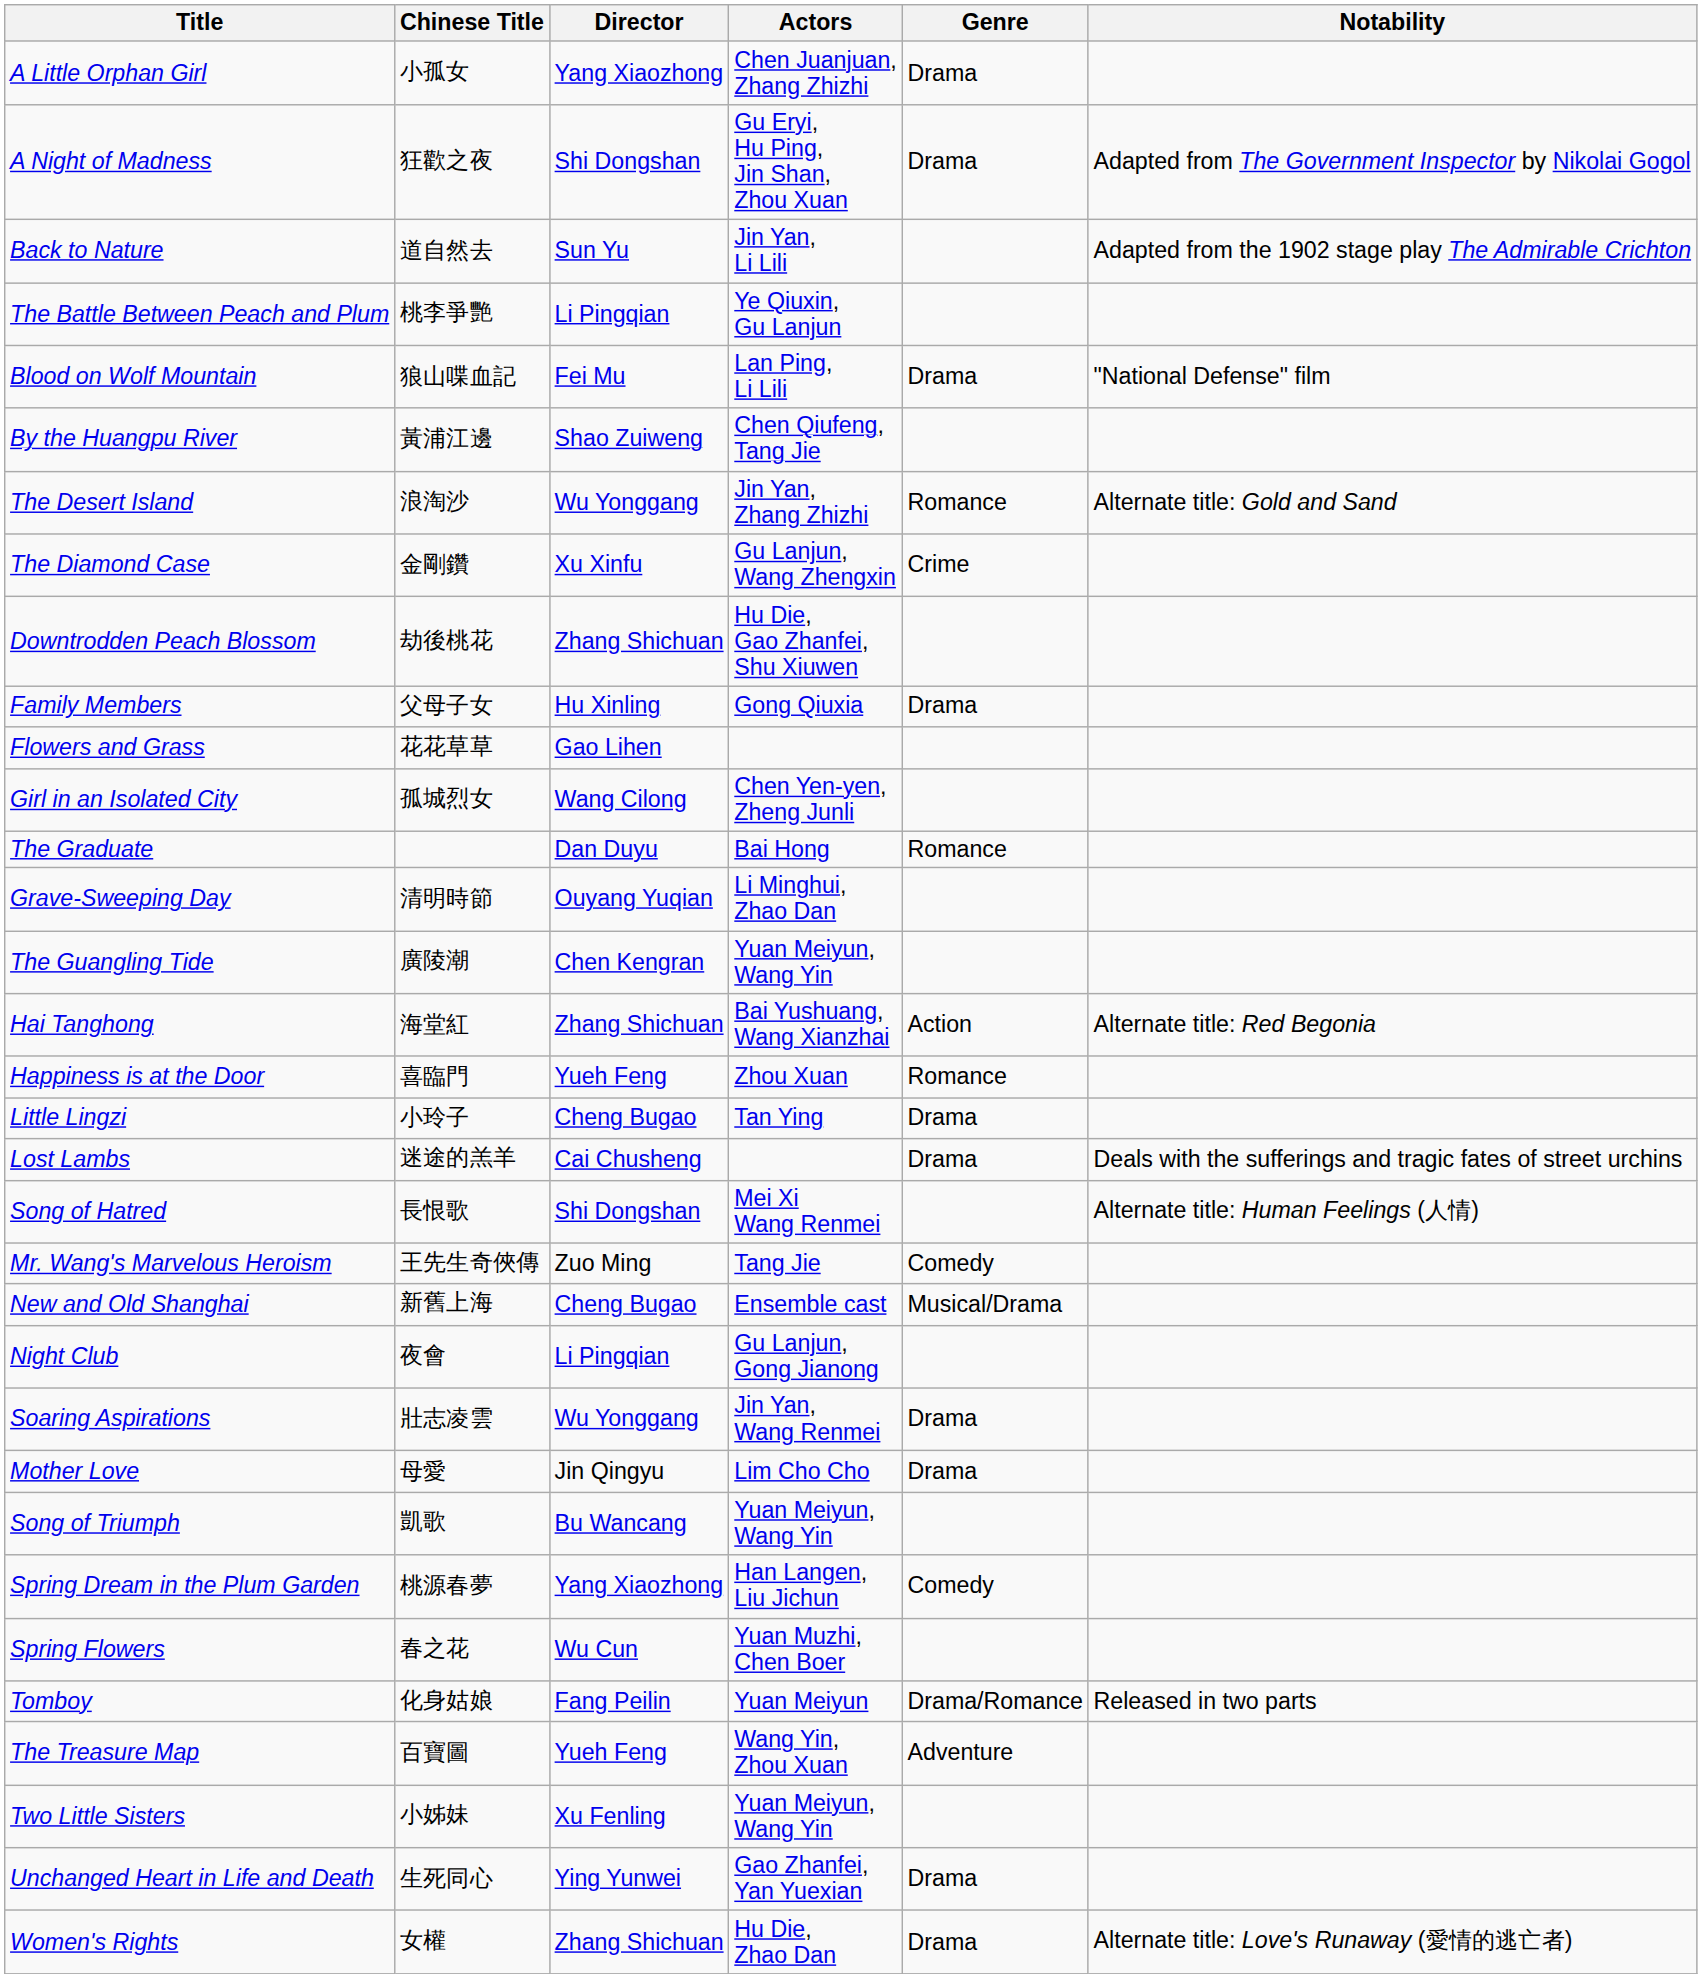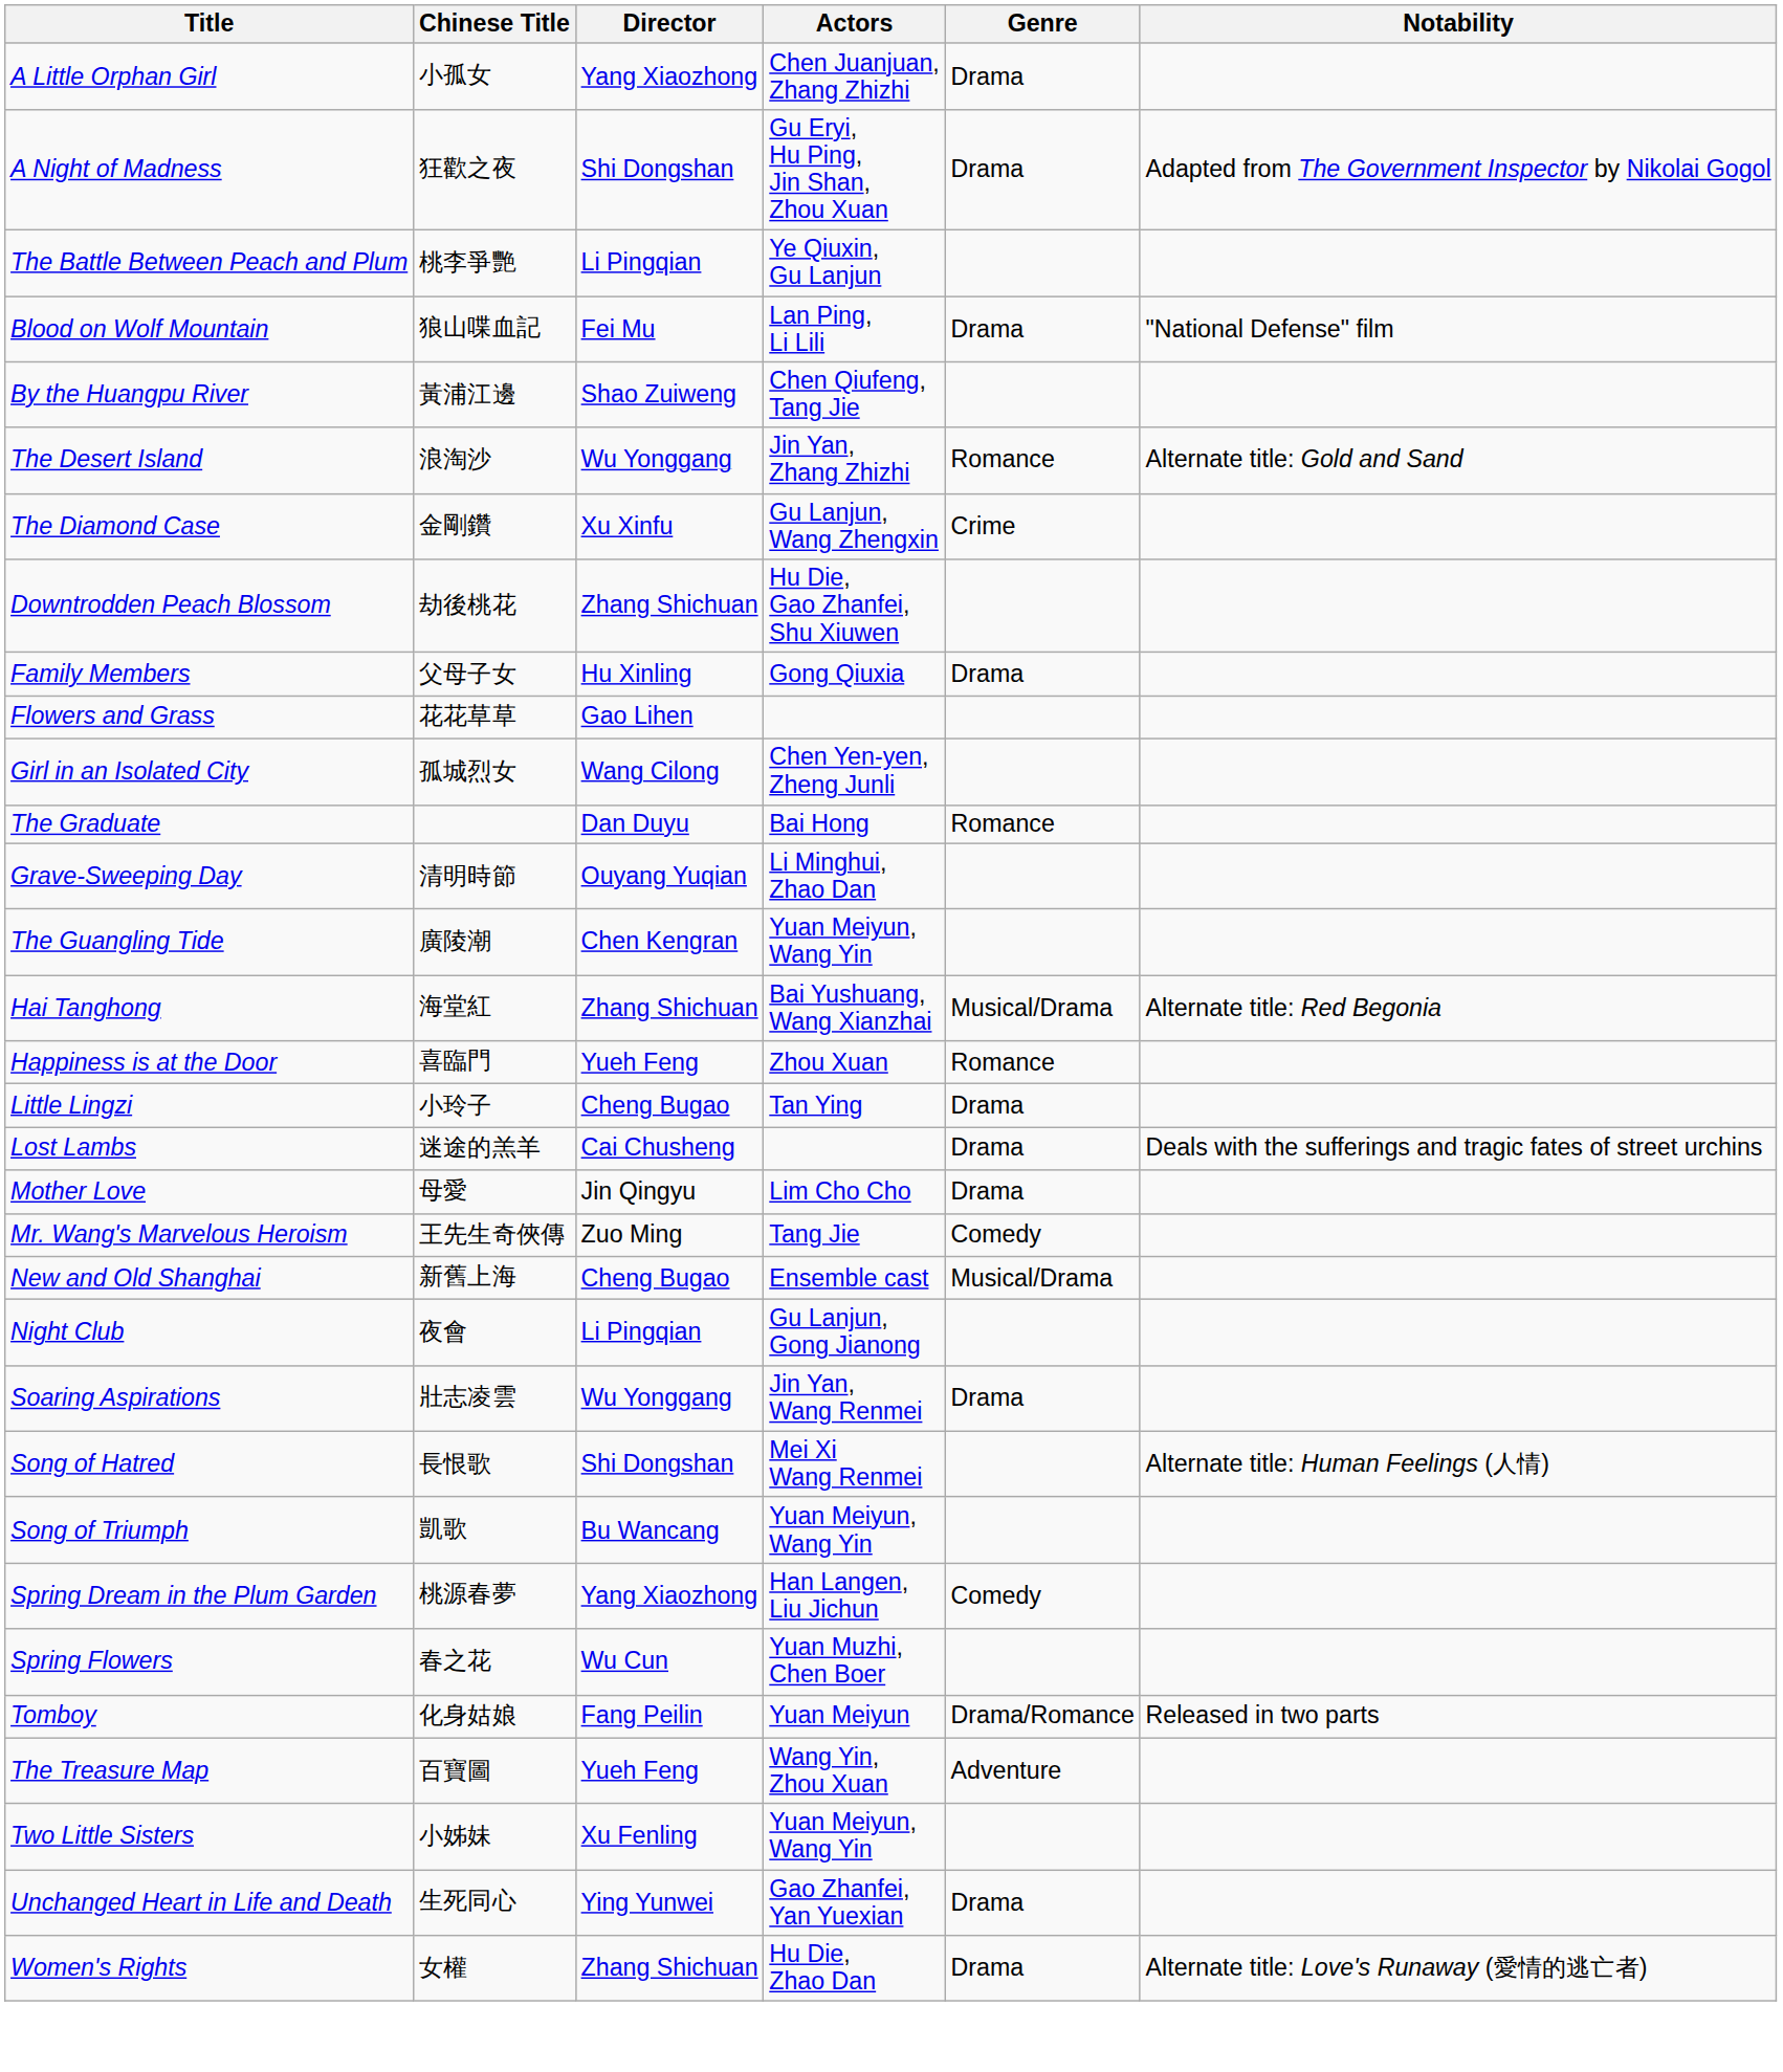- row: Back to Nature | 道自然去 | Sun Yu | Jin Yan, Li Lili | Adapted from the 1902 stage play The Admirable Crichton
Hai Tanghong | Genre: Action -> Musical/Drama
rows swapped: Mother Love <-> Song of Hatred
